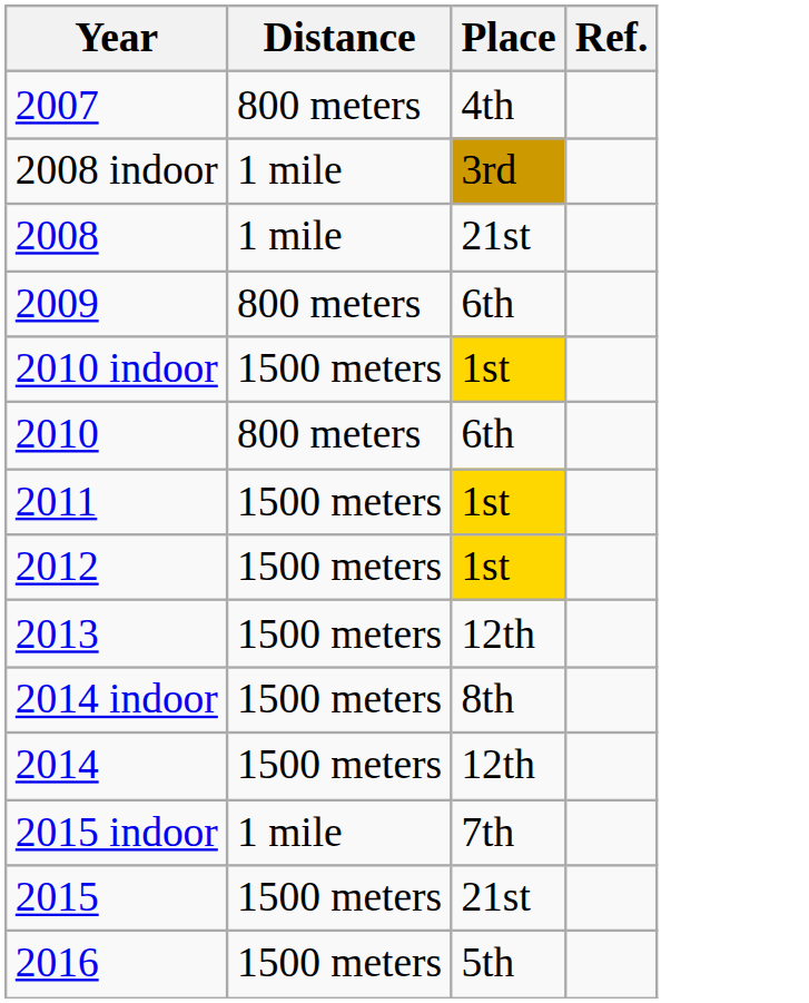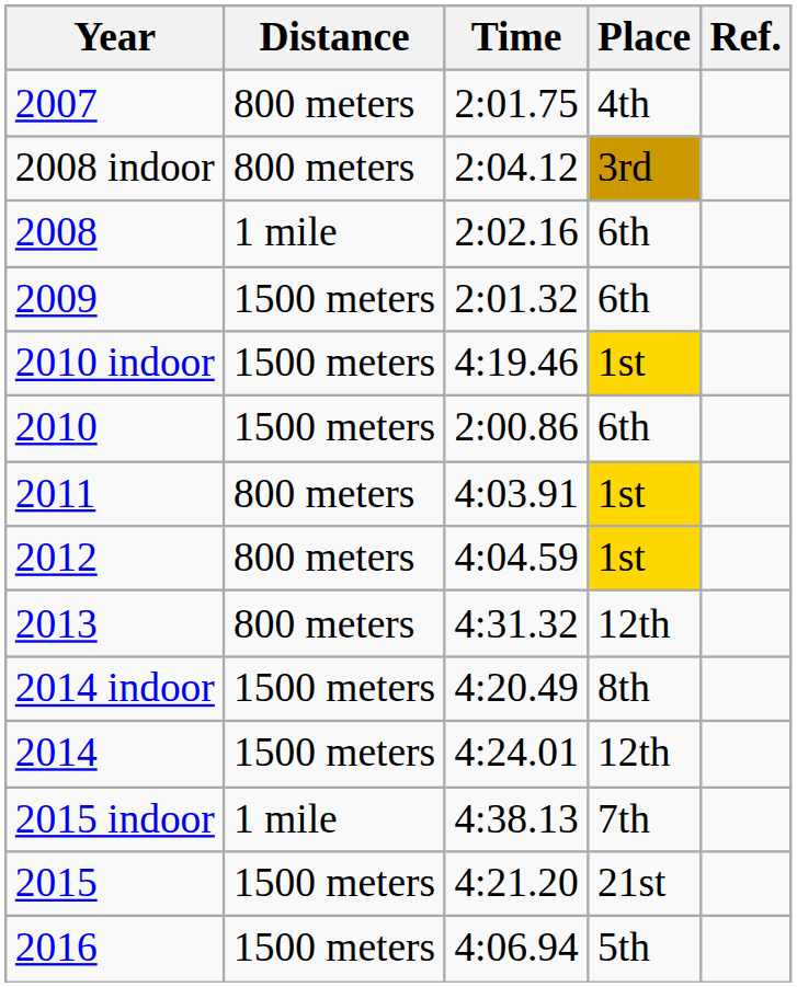+ column: Time | 2:01.75 | 2:04.12 | 2:02.16 | 2:01.32 | 4:19.46 | 2:00.86 | 4:03.91 | 4:04.59 | 4:31.32 | 4:20.49 | 4:24.01 | 4:38.13 | 4:21.20 | 4:06.94
2008 indoor | Distance: 1 mile -> 800 meters
2008 | Place: 21st -> 6th
2009 | Distance: 800 meters -> 1500 meters
2010 | Distance: 800 meters -> 1500 meters
2011 | Distance: 1500 meters -> 800 meters
2012 | Distance: 1500 meters -> 800 meters
2013 | Distance: 1500 meters -> 800 meters
